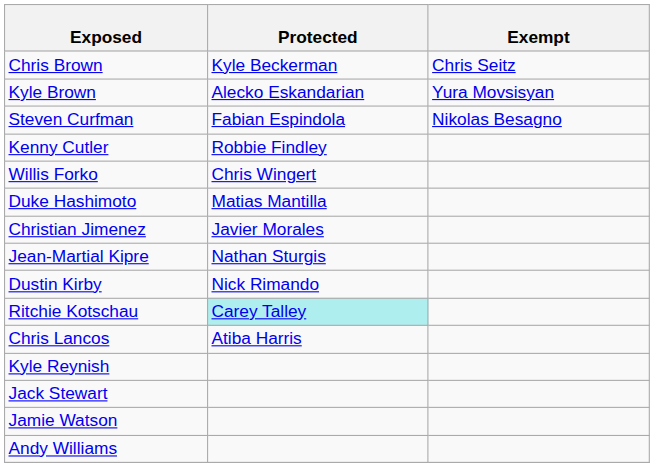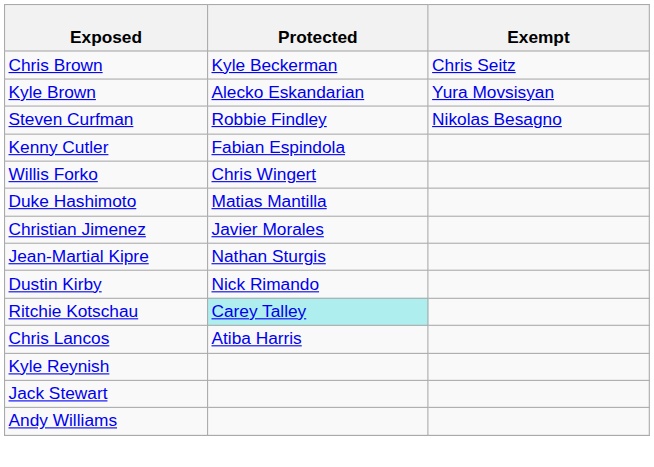Steven Curfman | Protected: Fabian Espindola -> Robbie Findley
Kenny Cutler | Protected: Robbie Findley -> Fabian Espindola
- row: Jamie Watson
